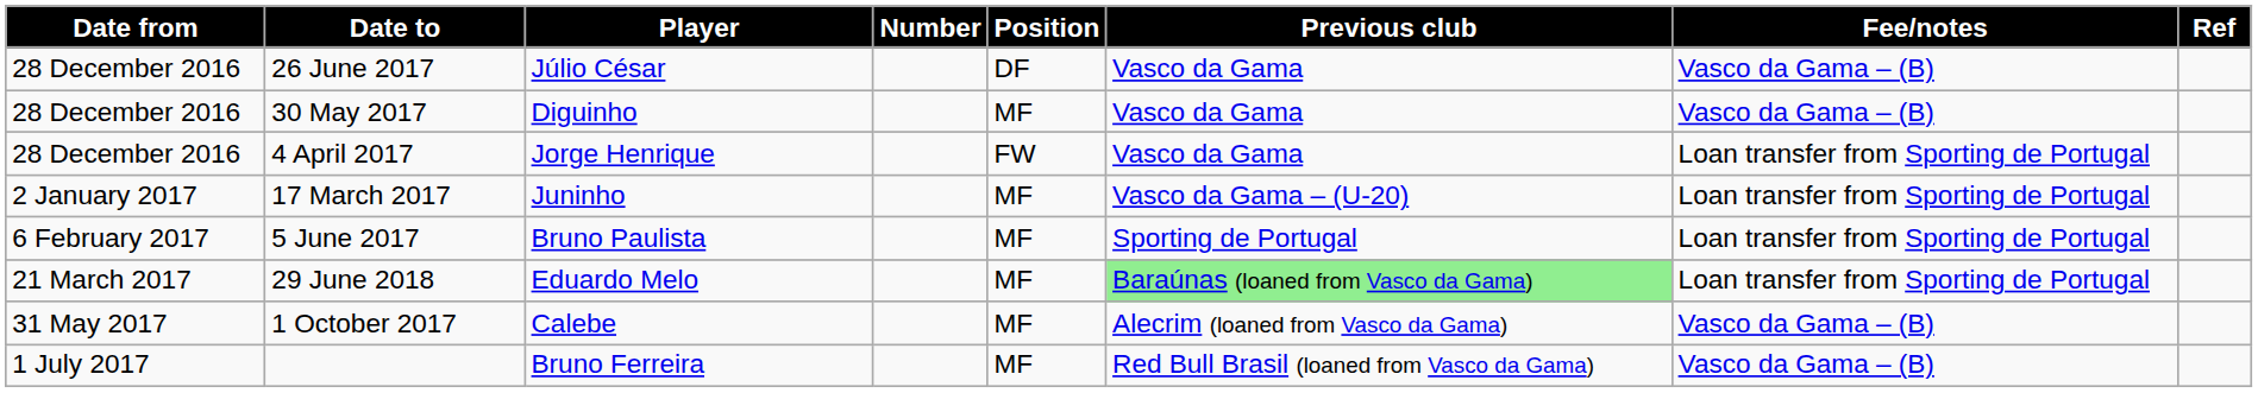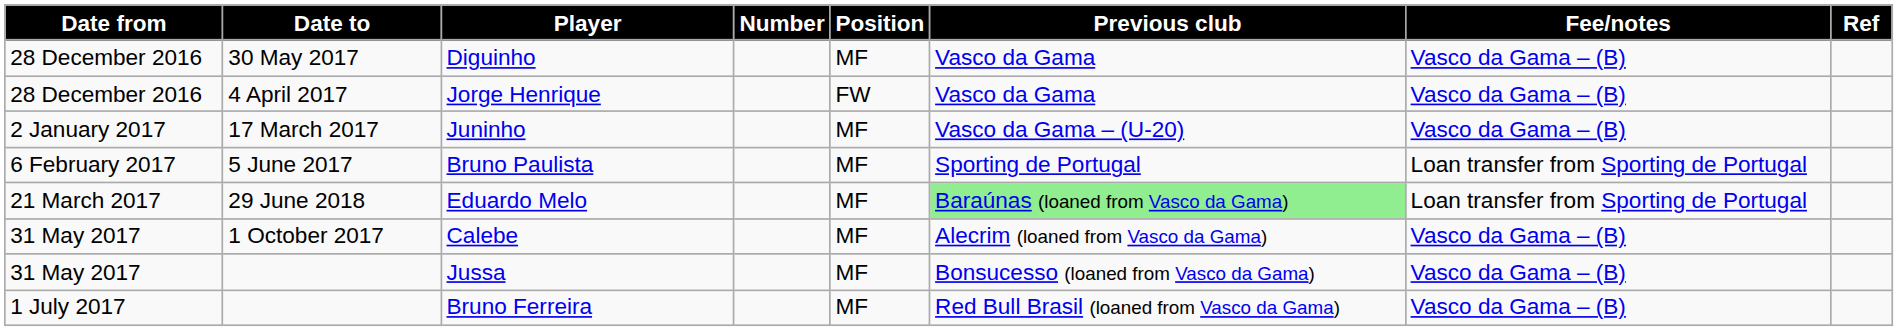- row: 28 December 2016 | 26 June 2017 | Júlio César | DF | Vasco da Gama | Vasco da Gama – (B)
Jorge Henrique | Fee/notes: Loan transfer from Sporting de Portugal -> Vasco da Gama – (B)
Juninho | Fee/notes: Loan transfer from Sporting de Portugal -> Vasco da Gama – (B)
+ row: 31 May 2017 | Jussa | MF | Bonsucesso (loaned from Vasco da Gama) | Vasco da Gama – (B)
